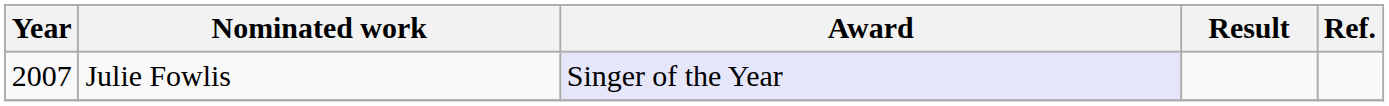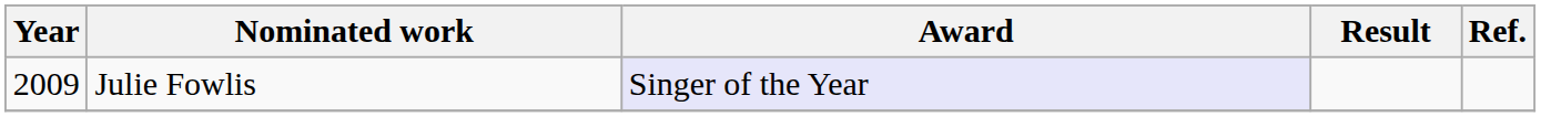Julie Fowlis | Year: 2007 -> 2009
